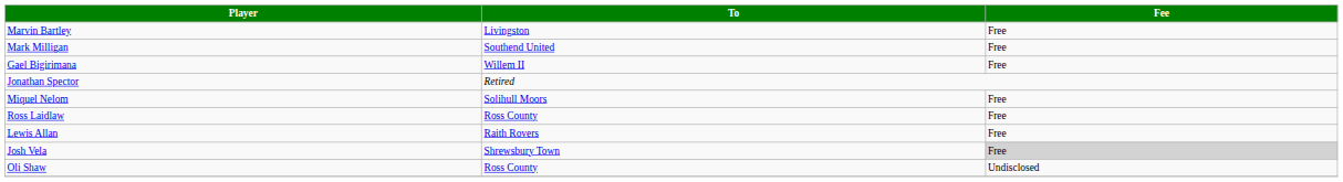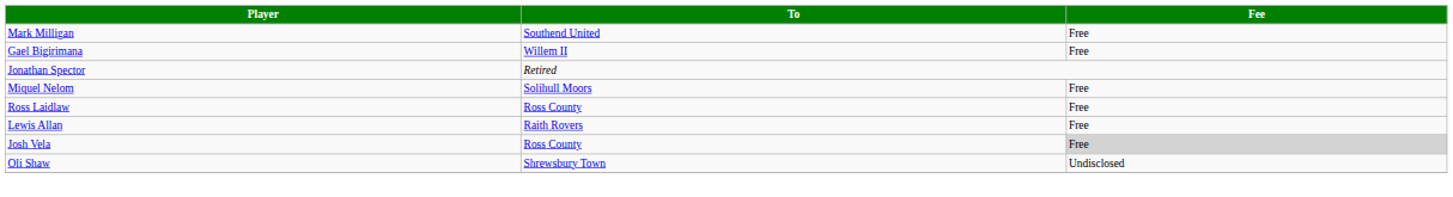- row: Marvin Bartley | Livingston | Free
Josh Vela | To: Shrewsbury Town -> Ross County
Oli Shaw | To: Ross County -> Shrewsbury Town
